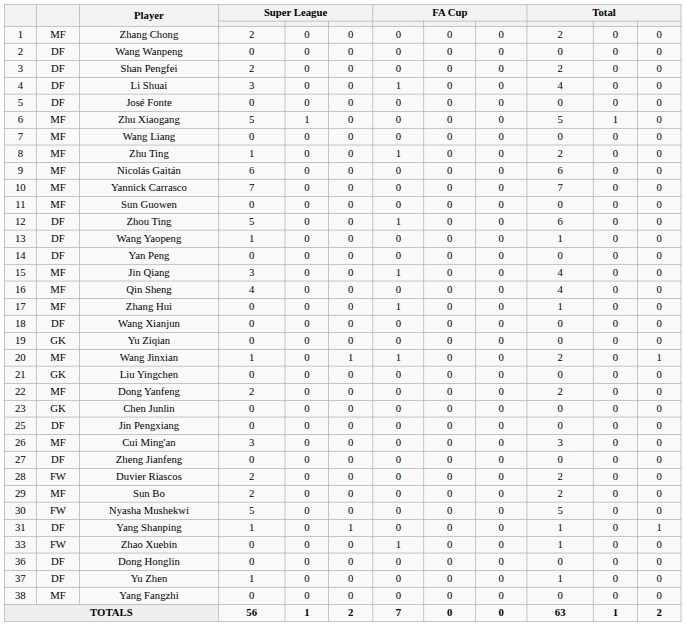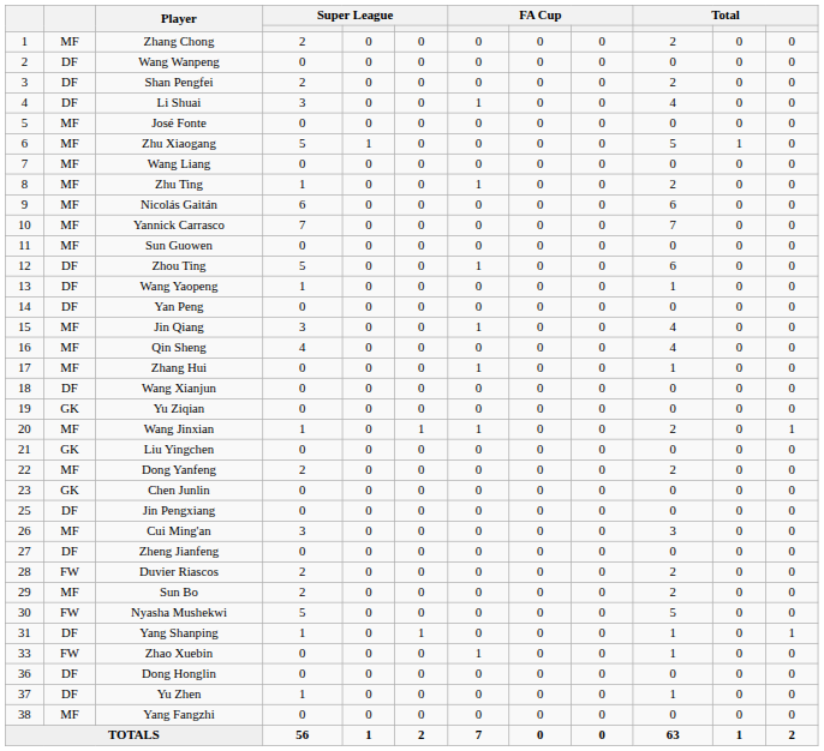José Fonte | column 2: DF -> MF
